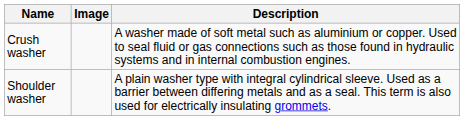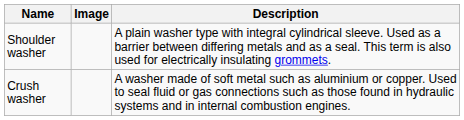rows swapped: Shoulder washer <-> Crush washer
